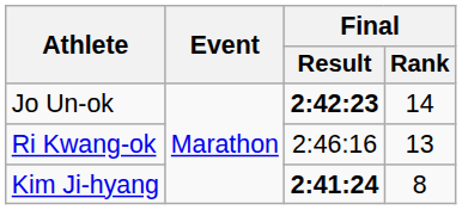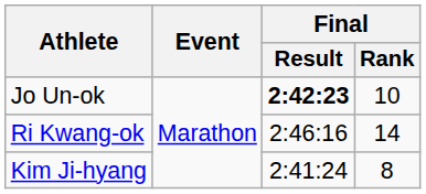Jo Un-ok | Final / Rank: 14 -> 10
Ri Kwang-ok | Final / Rank: 13 -> 14
Kim Ji-hyang | Final / Result: bold -> normal
